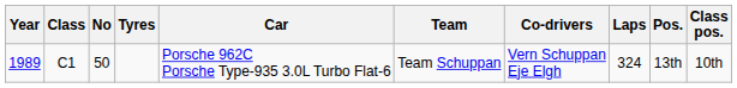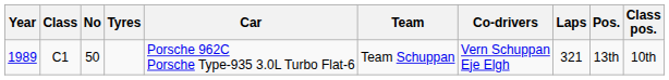1989 | Laps: 324 -> 321
